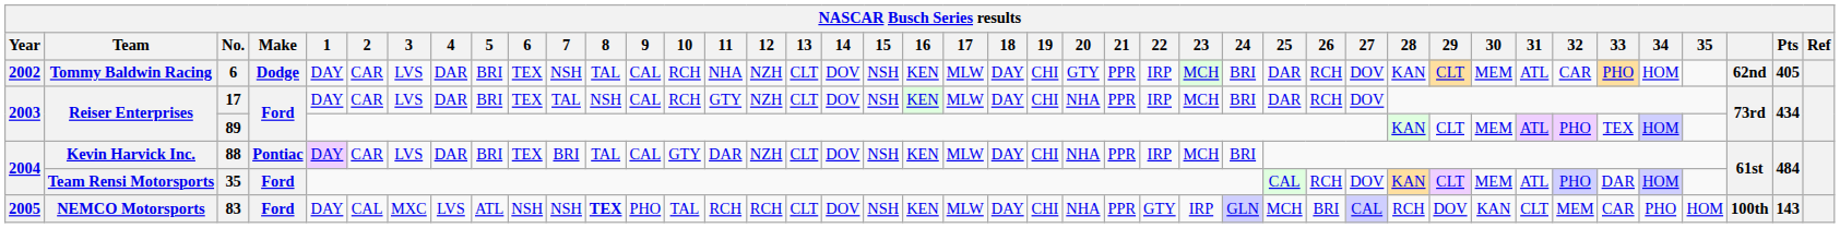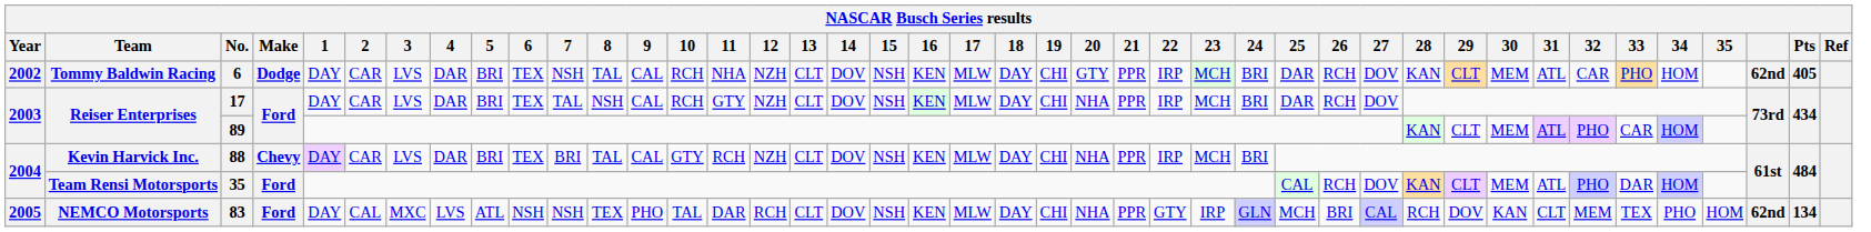89 | 33: TEX -> CAR
88 | Make: Pontiac -> Chevy
88 | 11: DAR -> RCH
83 | 8: bold -> normal
83 | 11: RCH -> DAR
83 | 33: CAR -> TEX
83 | column 40: 100th -> 62nd
83 | Pts: 143 -> 134
